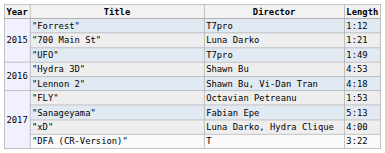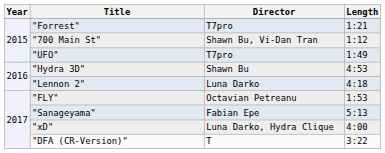"Forrest" | Length: 1:12 -> 1:21
"700 Main St" | Director: Luna Darko -> Shawn Bu, Vi-Dan Tran
"700 Main St" | Length: 1:21 -> 1:12
"Lennon 2" | Director: Shawn Bu, Vi-Dan Tran -> Luna Darko
